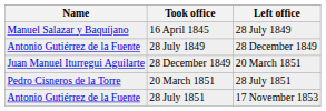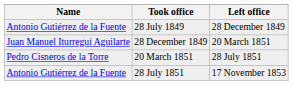- row: Manuel Salazar y Baquíjano | 16 April 1845 | 28 July 1849
